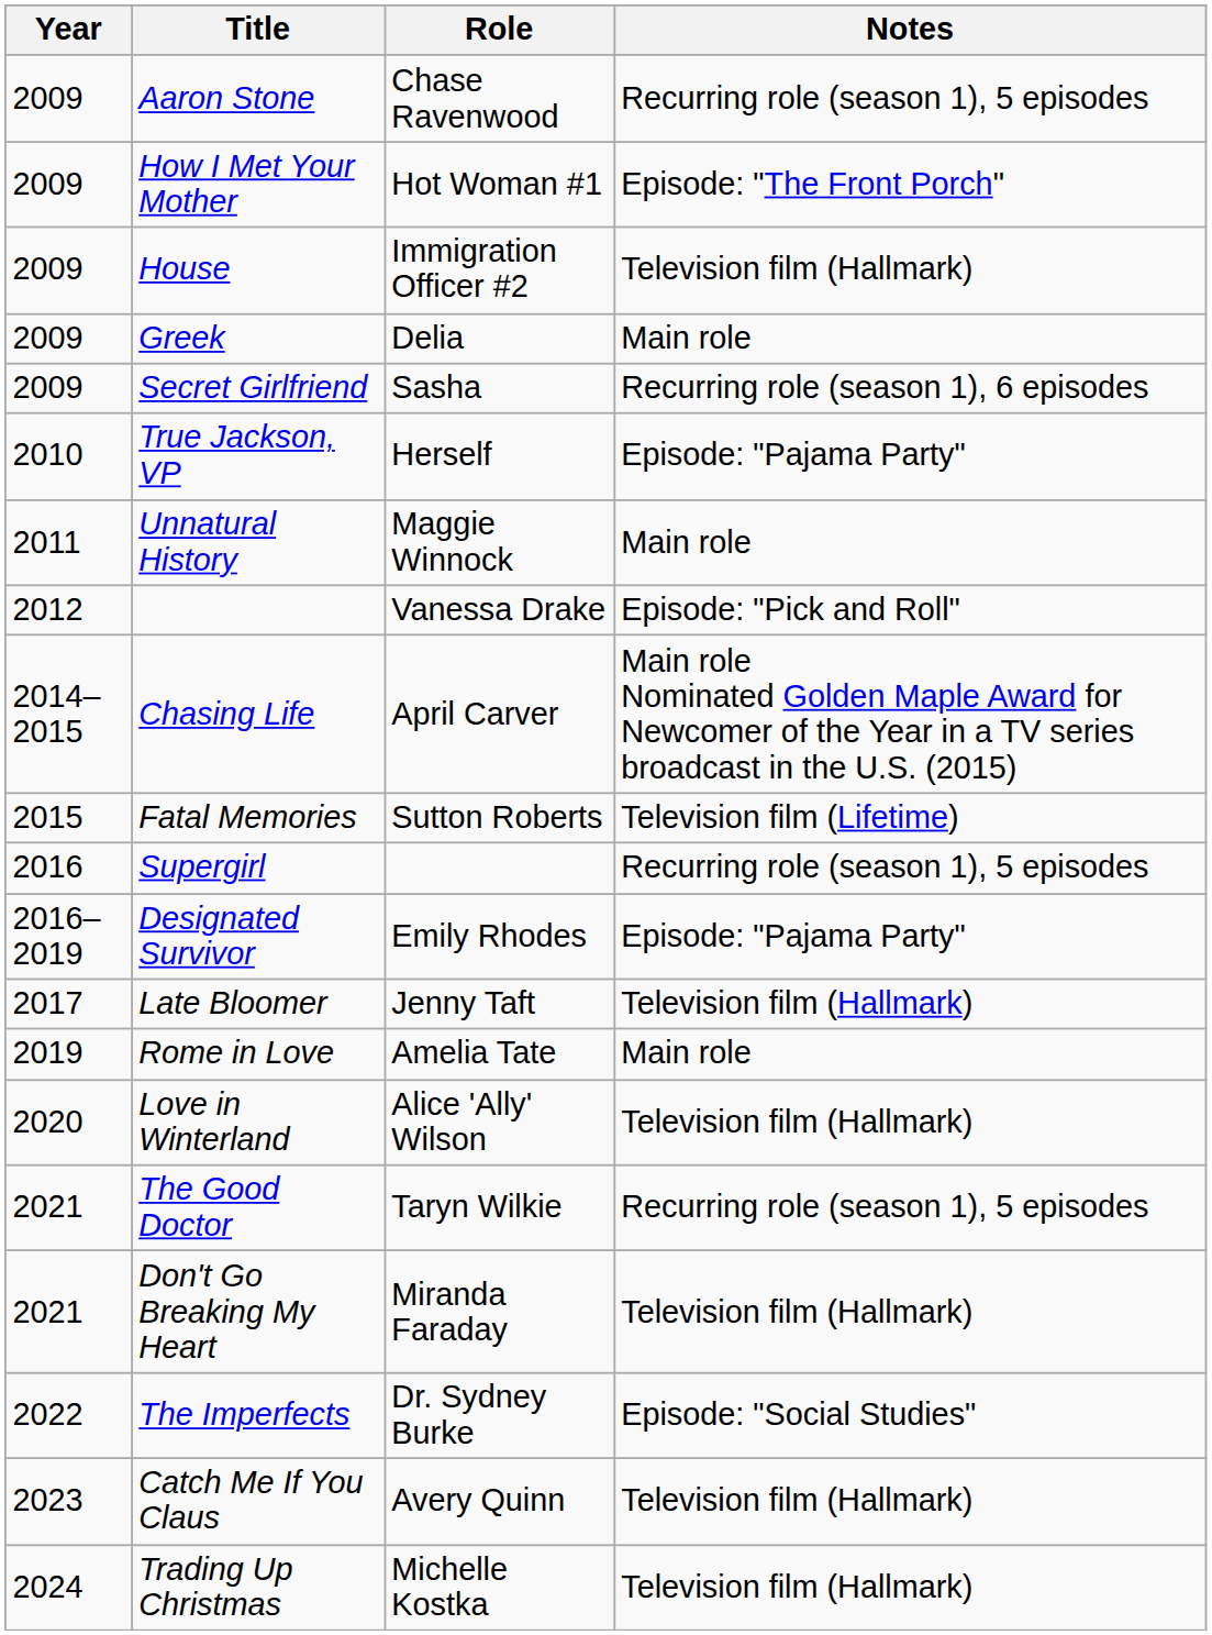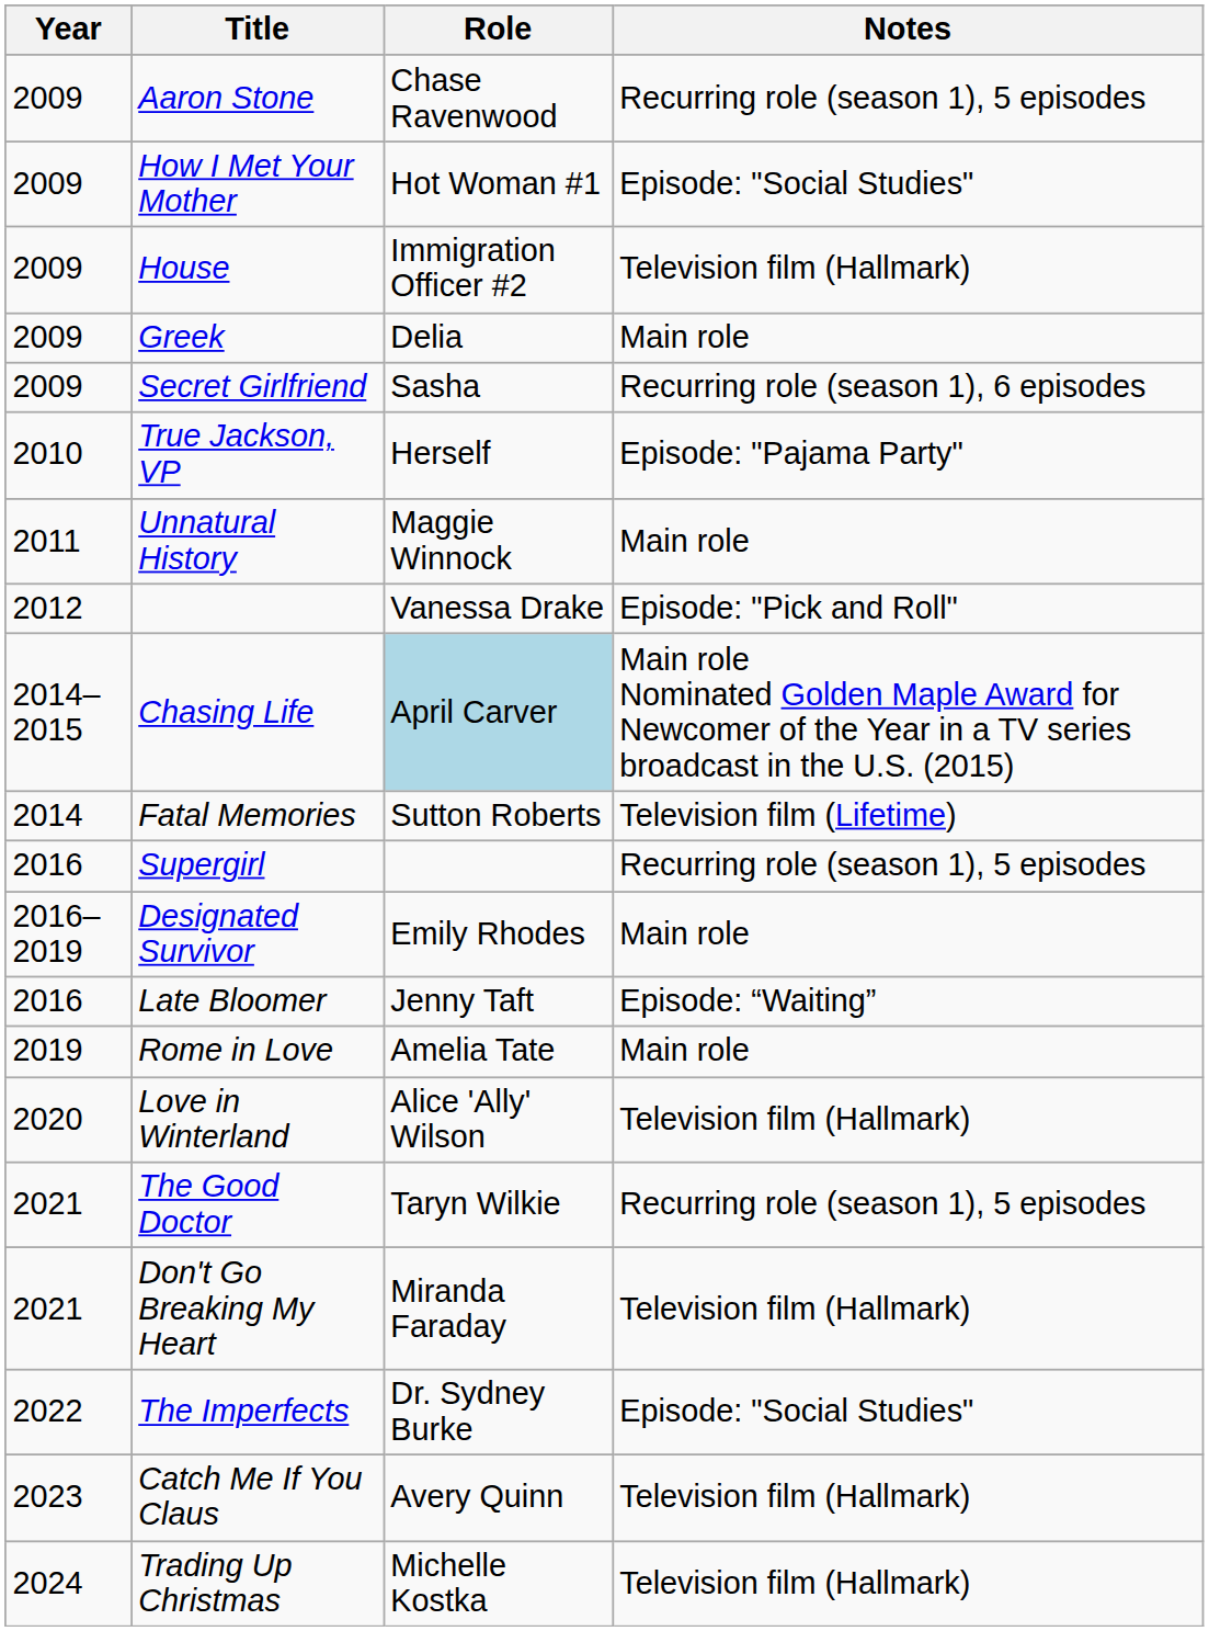How I Met Your Mother | Notes: Episode: "The Front Porch" -> Episode: "Social Studies"
Chasing Life | Role: no background -> lightblue background
Fatal Memories | Year: 2015 -> 2014
Designated Survivor | Notes: Episode: "Pajama Party" -> Main role
Late Bloomer | Year: 2017 -> 2016
Late Bloomer | Notes: Television film (Hallmark) -> Episode: “Waiting”
